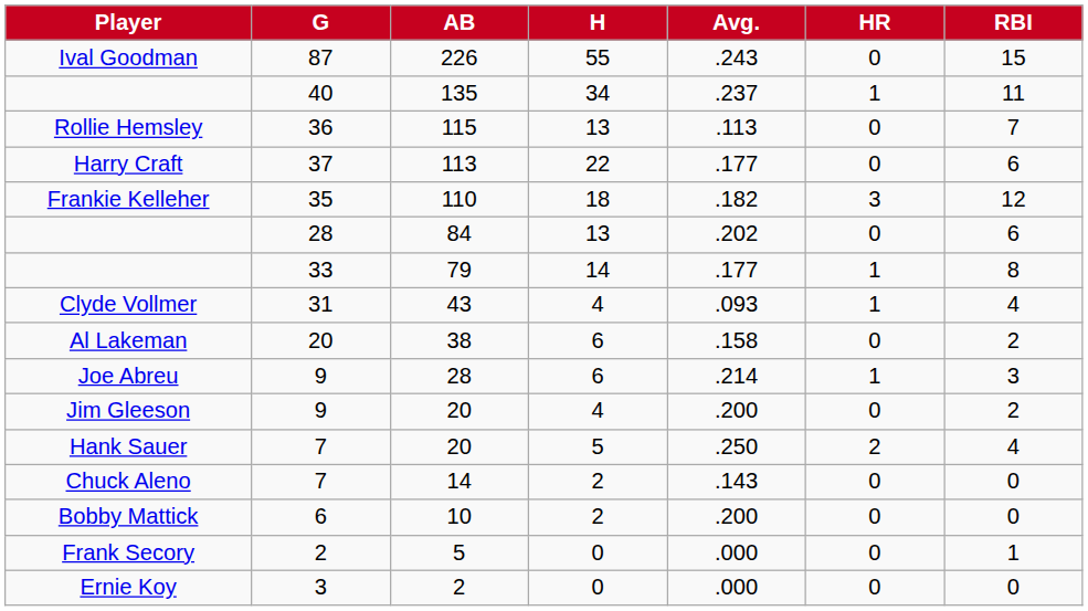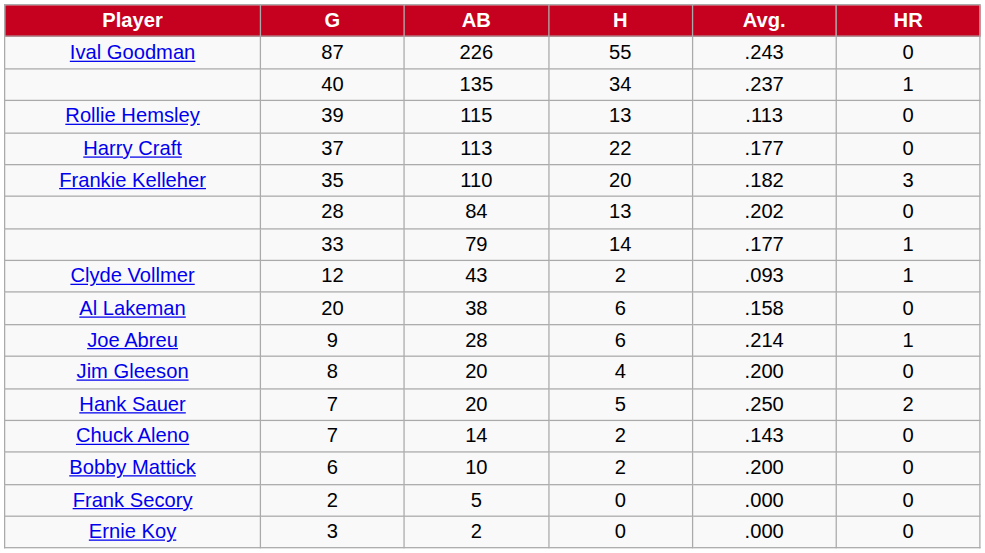- column: RBI | 15 | 11 | 7 | 6 | 12 | 6 | 8 | 4 | 2 | 3 | 2 | 4 | 0 | 0 | 1 | 0
115 | G: 36 -> 39
110 | H: 18 -> 20
43 | G: 31 -> 12
43 | H: 4 -> 2
Jim Gleeson / 20 | G: 9 -> 8
